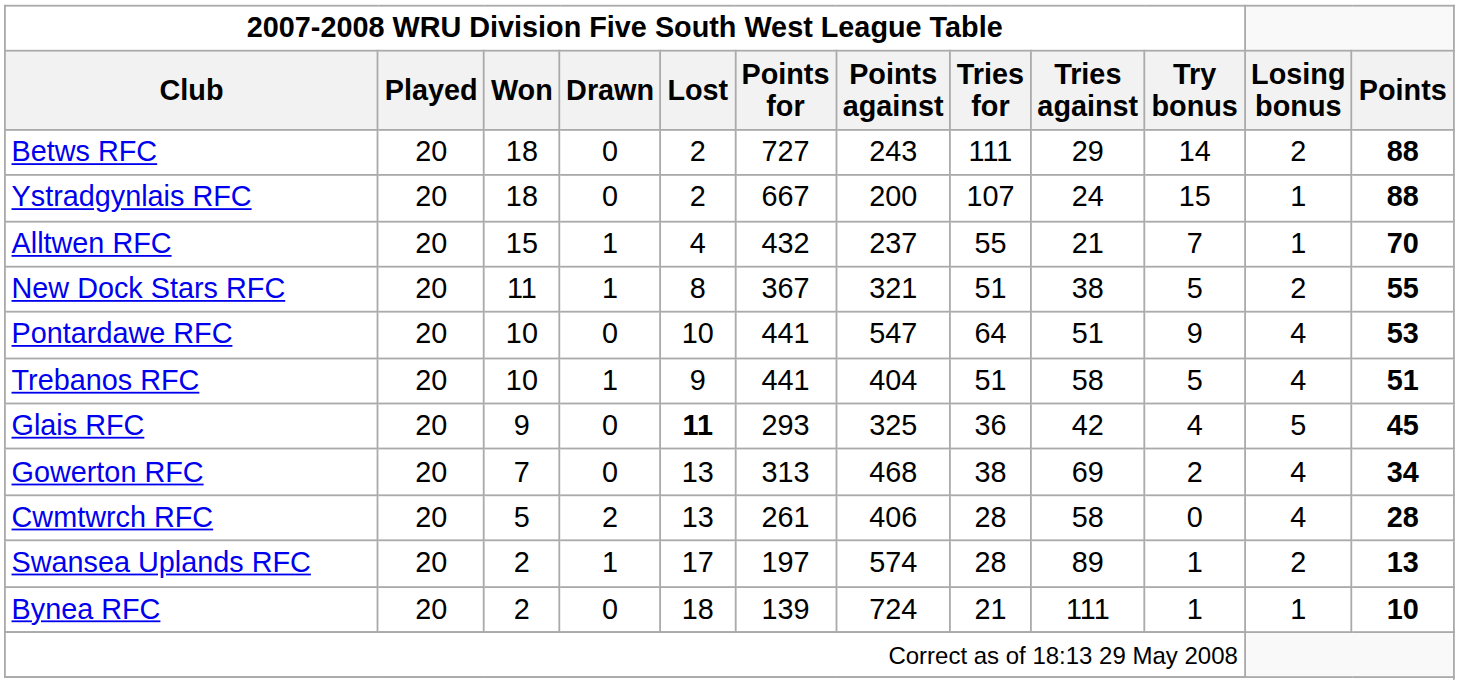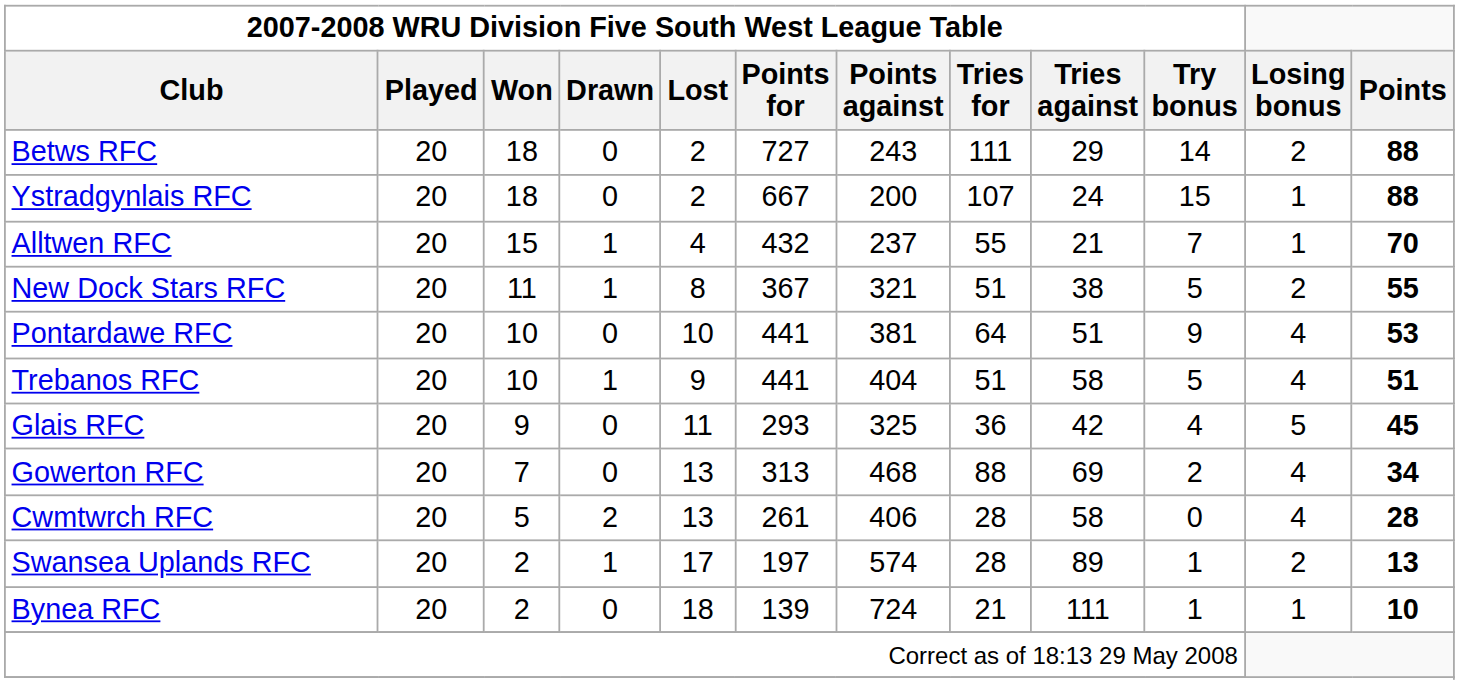Pontardawe RFC | column 7: 547 -> 381
Glais RFC | 2007-2008 WRU Division Five South West League Table / Lost: bold -> normal
Gowerton RFC | column 8: 38 -> 88
